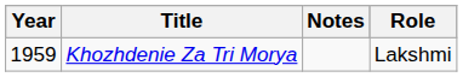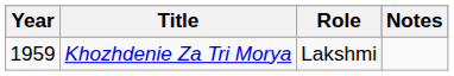columns swapped: Role <-> Notes
